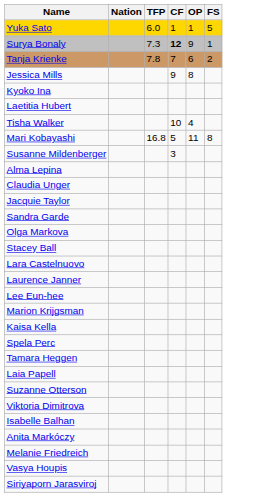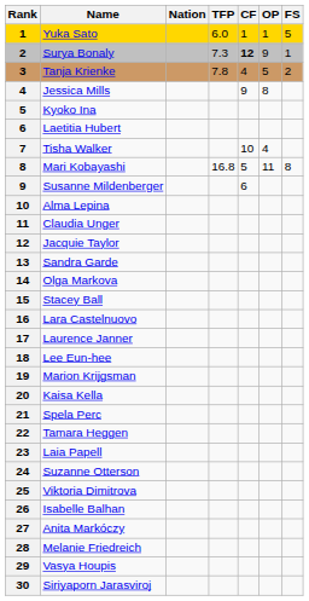+ column: Rank | 1 | 2 | 3 | 4 | 5 | 6 | 7 | 8 | 9 | 10 | 11 | 12 | 13 | 14 | 15 | 16 | 17 | 18 | 19 | 20 | 21 | 22 | 23 | 24 | 25 | 26 | 27 | 28 | 29 | 30
Tanja Krienke | CF: 7 -> 4
Tanja Krienke | OP: 6 -> 5
Susanne Mildenberger | CF: 3 -> 6
